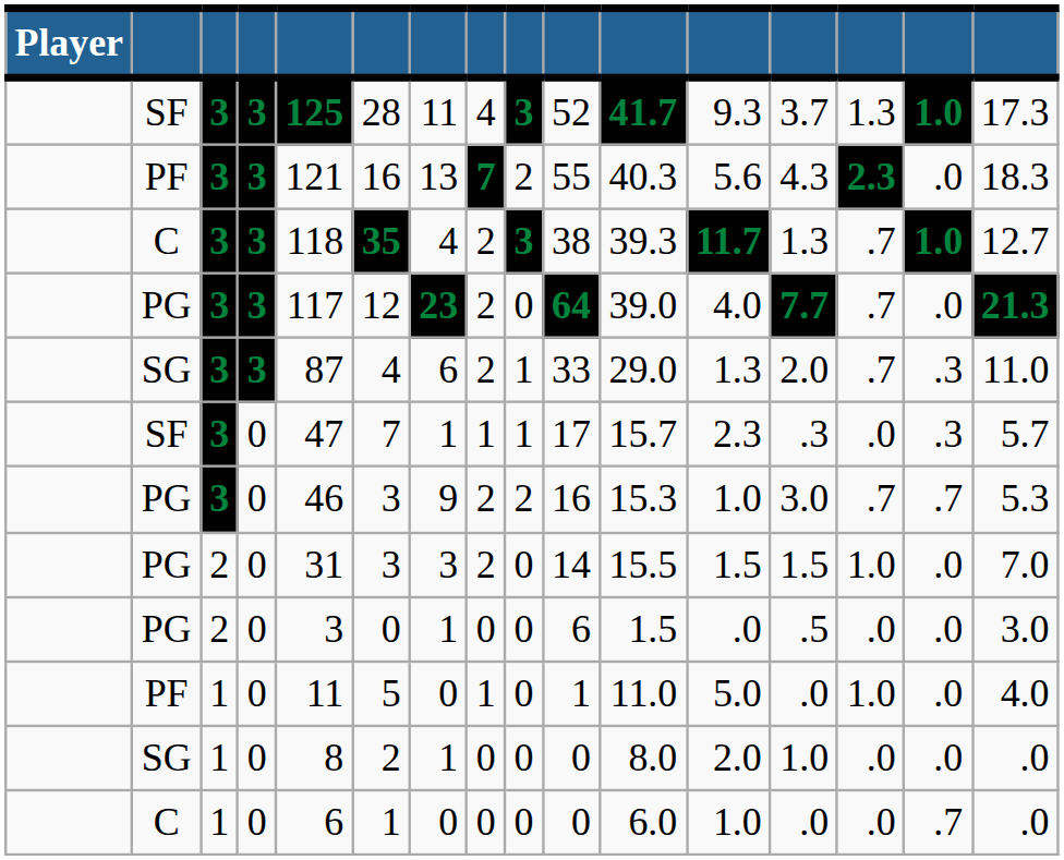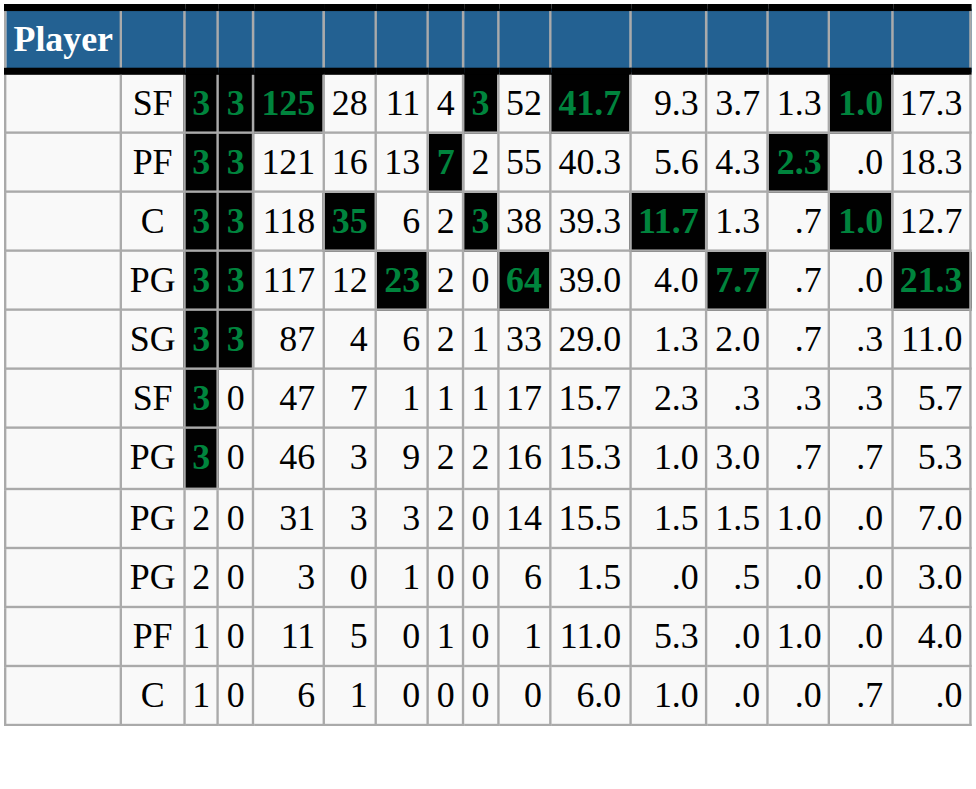C / 3 | column 7: 4 -> 6
SF / 0 | column 14: .0 -> .3
PF / 0 | column 12: 5.0 -> 5.3
- row: SG | 1 | 0 | 8 | 2 | 1 | 0 | 0 | 0 | 8.0 | 2.0 | 1.0 | .0 | .0 | .0
